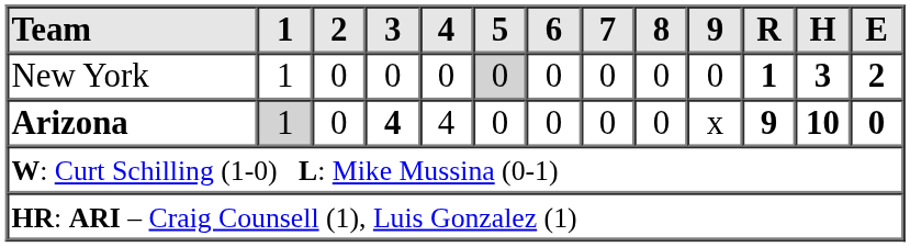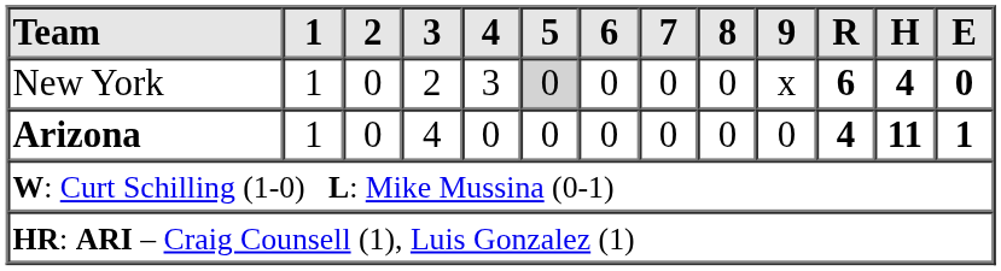New York | 3: 0 -> 2
New York | 4: 0 -> 3
New York | 9: 0 -> x
New York | R: 1 -> 6
New York | H: 3 -> 4
New York | E: 2 -> 0
Arizona | 1: lightgrey background -> no background
Arizona | 3: bold -> normal
Arizona | 4: 4 -> 0
Arizona | 9: x -> 0
Arizona | R: 9 -> 4
Arizona | H: 10 -> 11
Arizona | E: 0 -> 1
